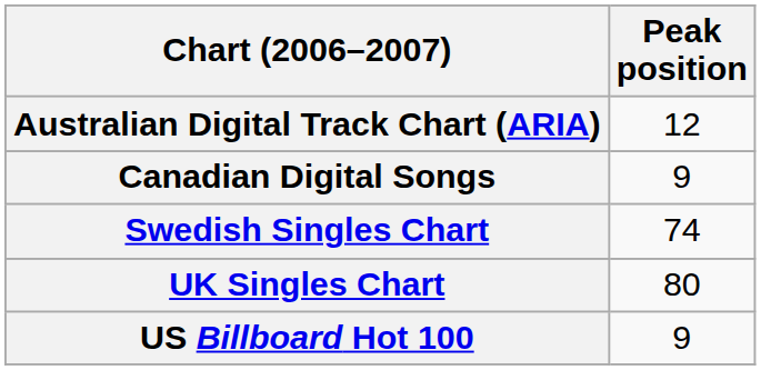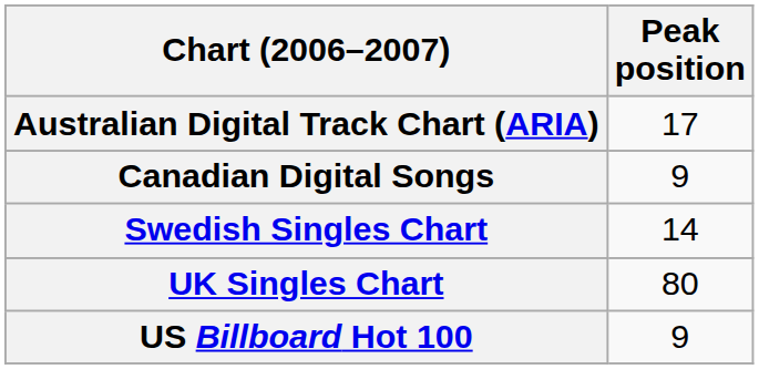Australian Digital Track Chart (ARIA) | Peak position: 12 -> 17
Swedish Singles Chart | Peak position: 74 -> 14
